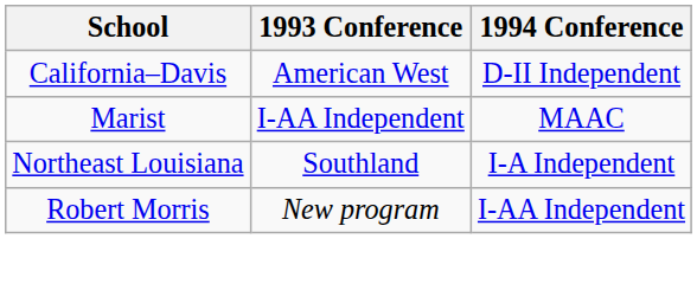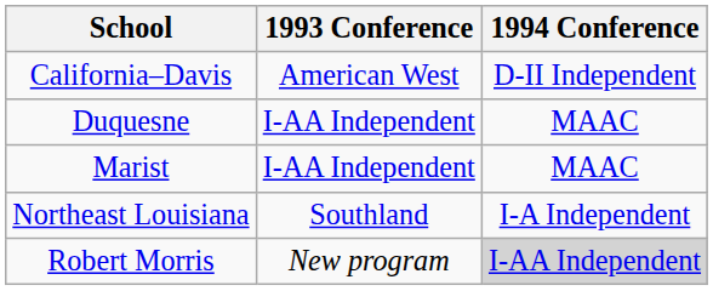+ row: Duquesne | I-AA Independent | MAAC
Robert Morris | 1994 Conference: no background -> lightgrey background
